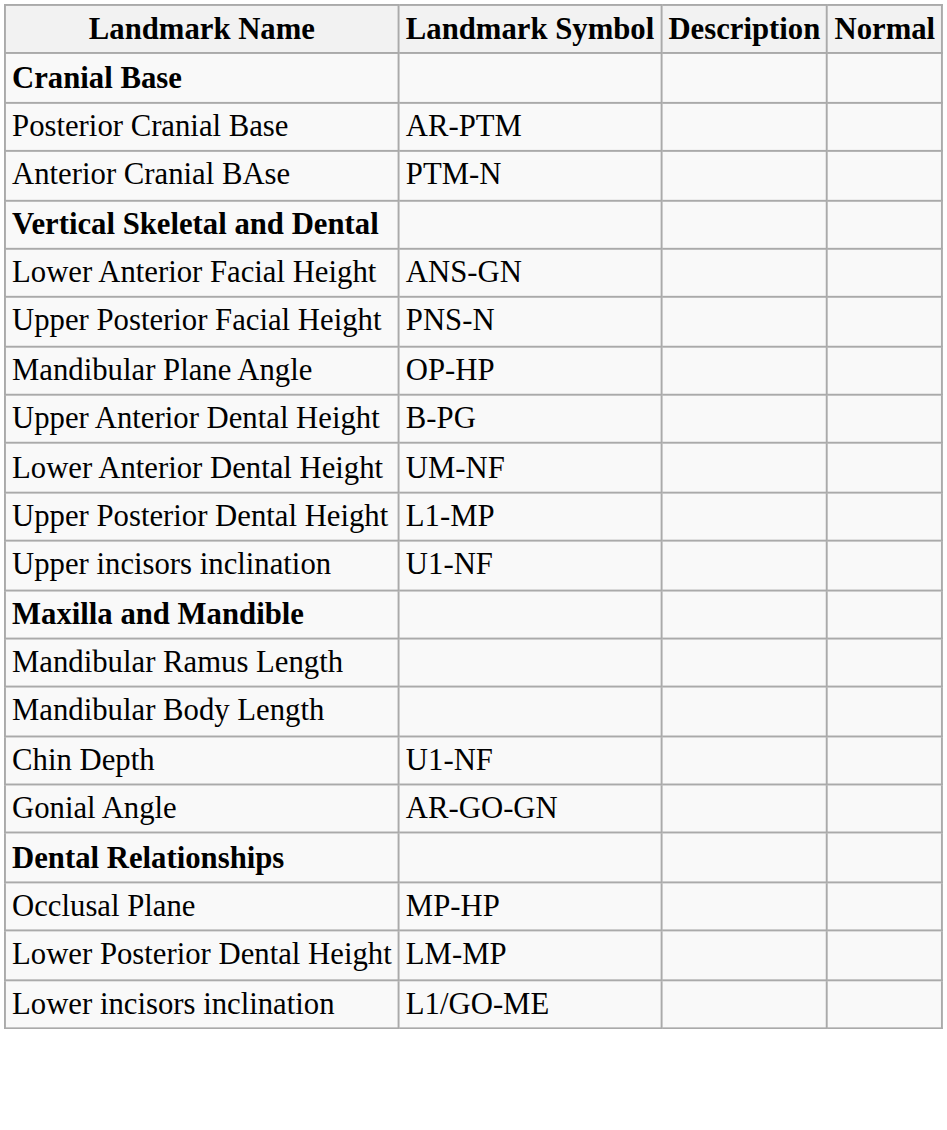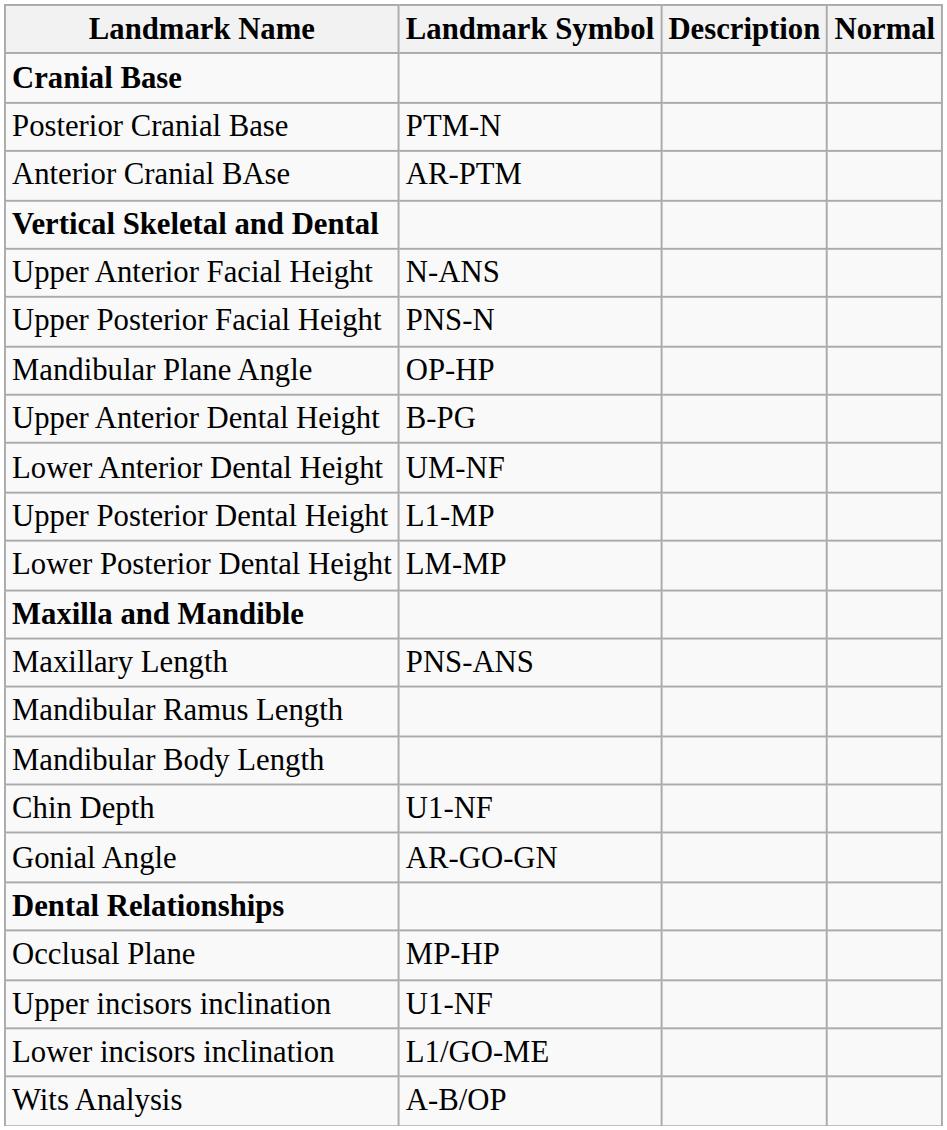Posterior Cranial Base | Landmark Symbol: AR-PTM -> PTM-N
Anterior Cranial BAse | Landmark Symbol: PTM-N -> AR-PTM
+ row: Upper Anterior Facial Height | N-ANS
- row: Lower Anterior Facial Height | ANS-GN
rows swapped: Lower Posterior Dental Height <-> Upper incisors inclination
+ row: Maxillary Length | PNS-ANS
+ row: Wits Analysis | A-B/OP
